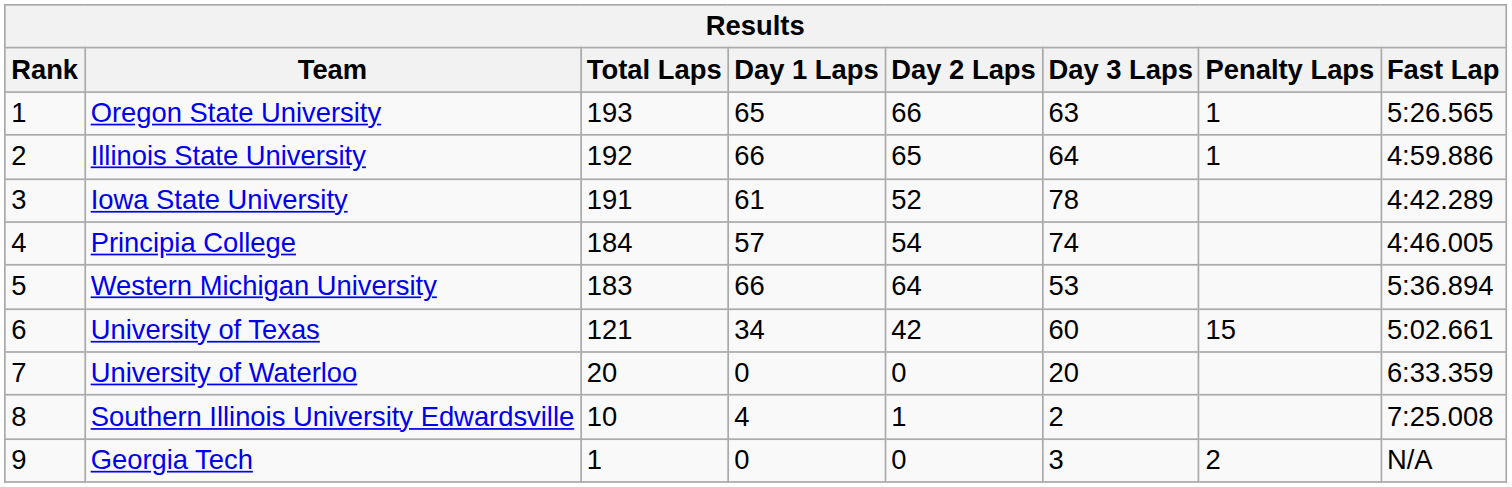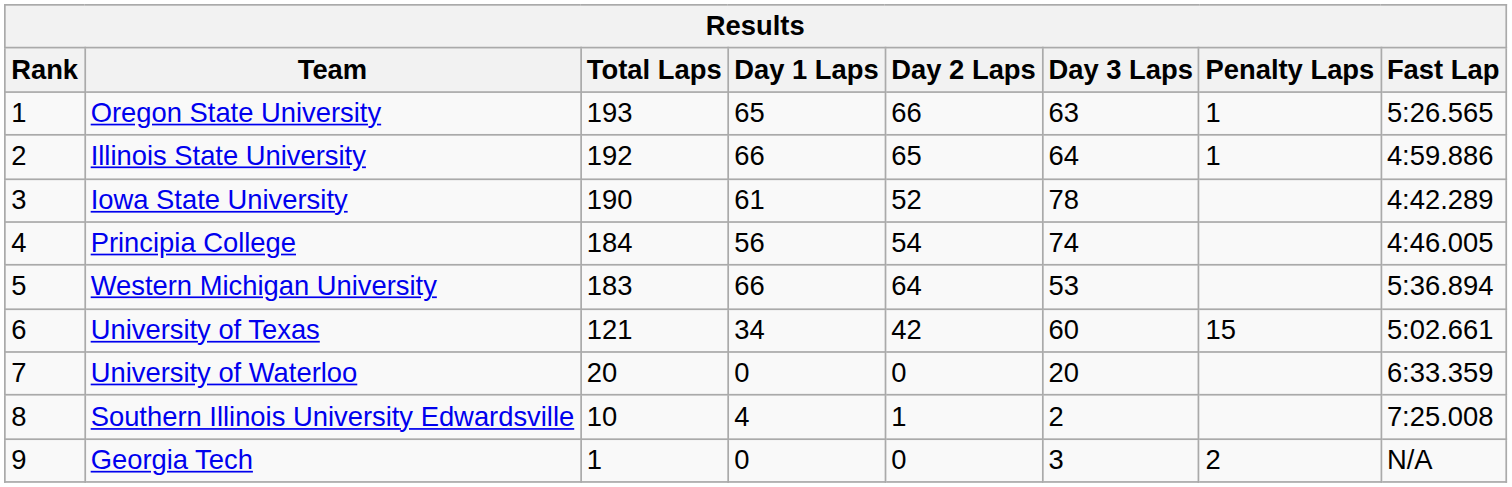Iowa State University | Total Laps: 191 -> 190
Principia College | Day 1 Laps: 57 -> 56
